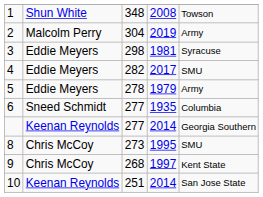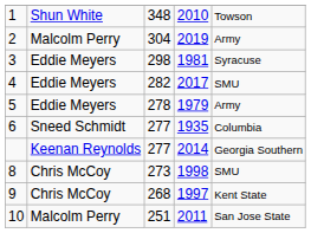1 | column 4: 2008 -> 2010
8 | column 4: 1995 -> 1998
10 | column 2: Keenan Reynolds -> Malcolm Perry
10 | column 4: 2014 -> 2011
